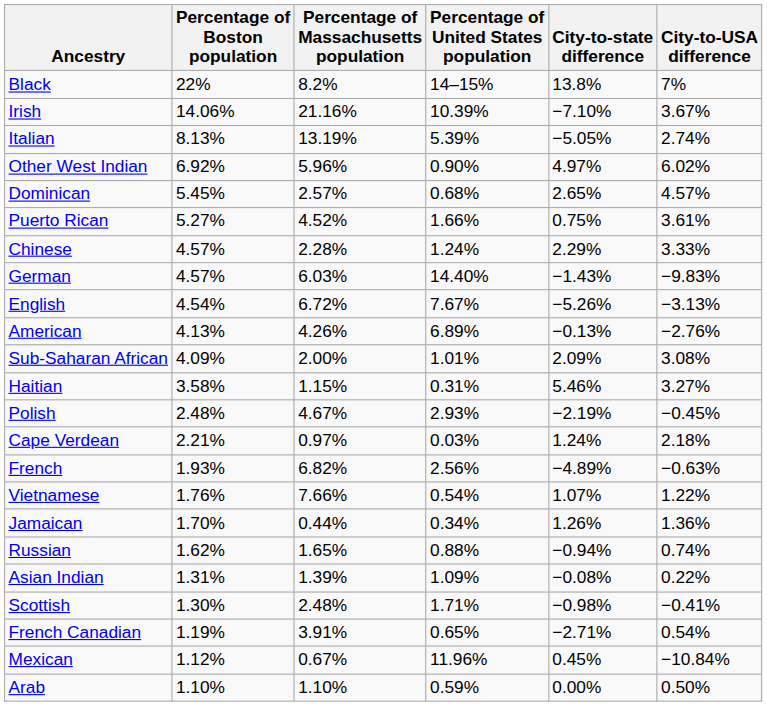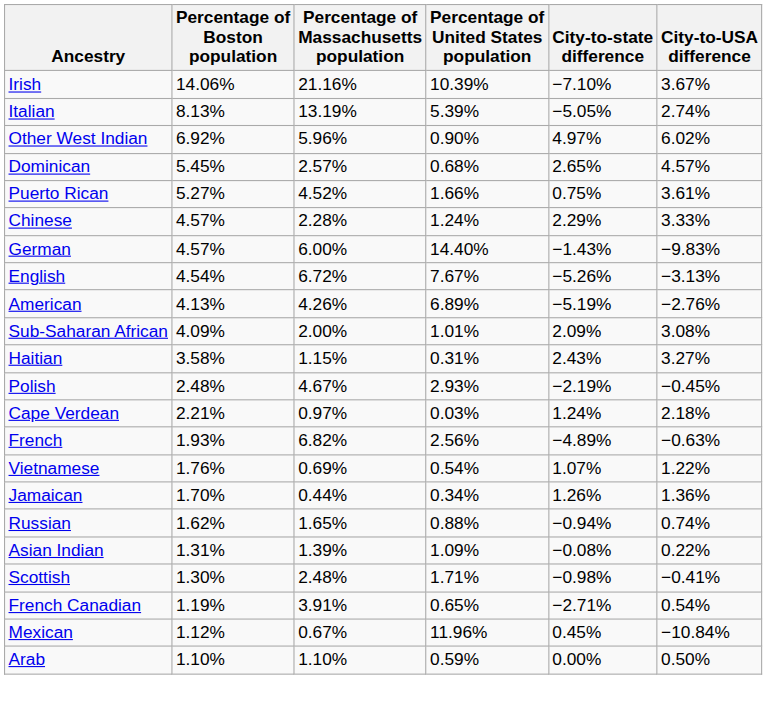- row: Black | 22% | 8.2% | 14–15% | 13.8% | 7%
German | Percentage of Massachusetts population: 6.03% -> 6.00%
American | City-to-state difference: −0.13% -> −5.19%
Haitian | City-to-state difference: 5.46% -> 2.43%
Vietnamese | Percentage of Massachusetts population: 7.66% -> 0.69%
